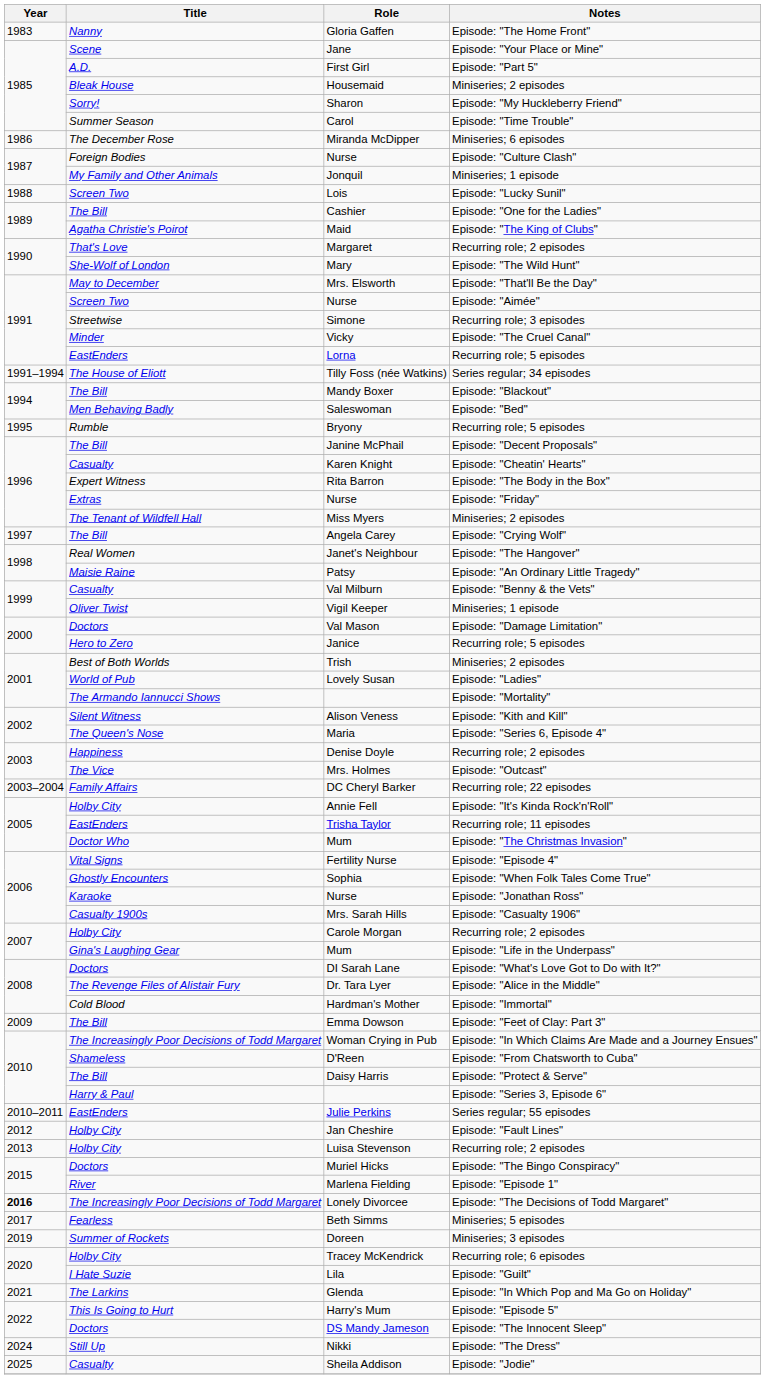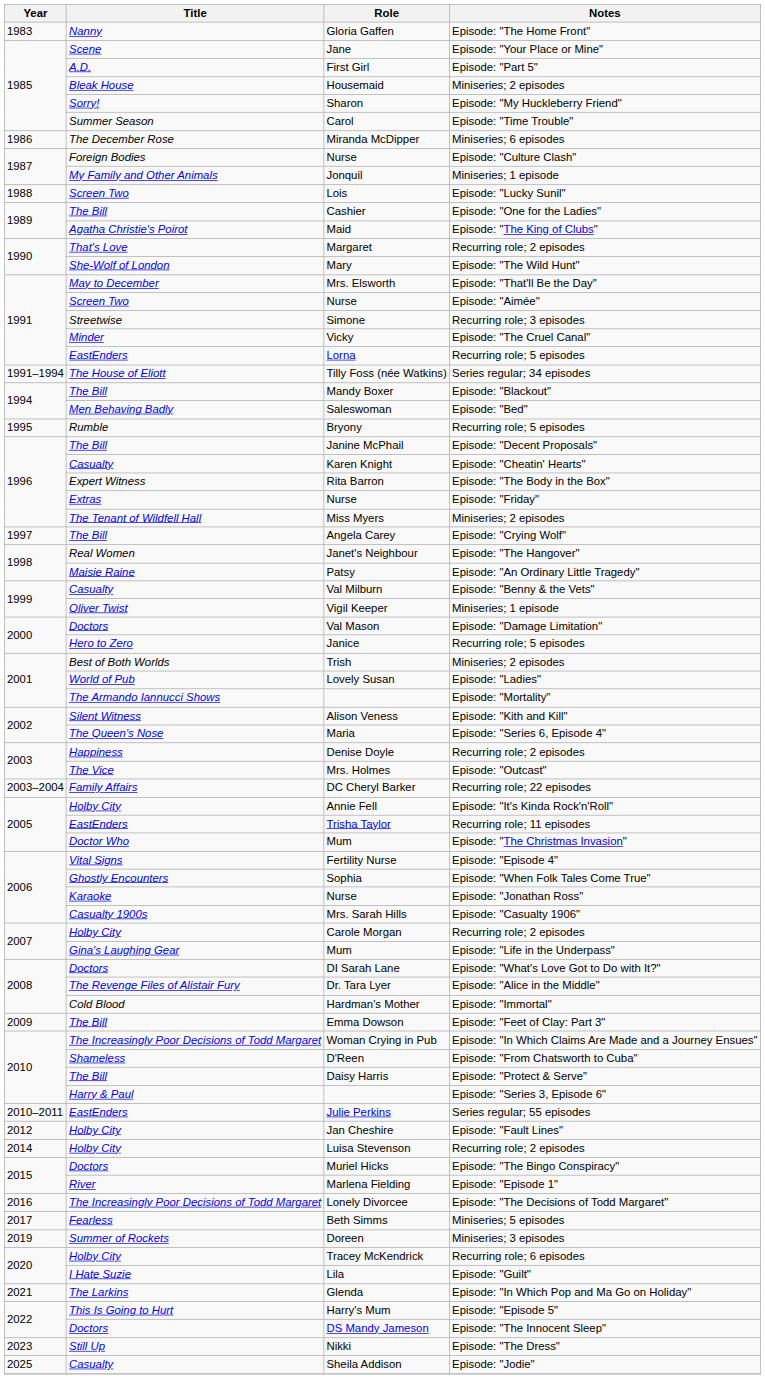Luisa Stevenson | Year: 2013 -> 2014
Lonely Divorcee | Year: bold -> normal
Nikki | Year: 2024 -> 2023
